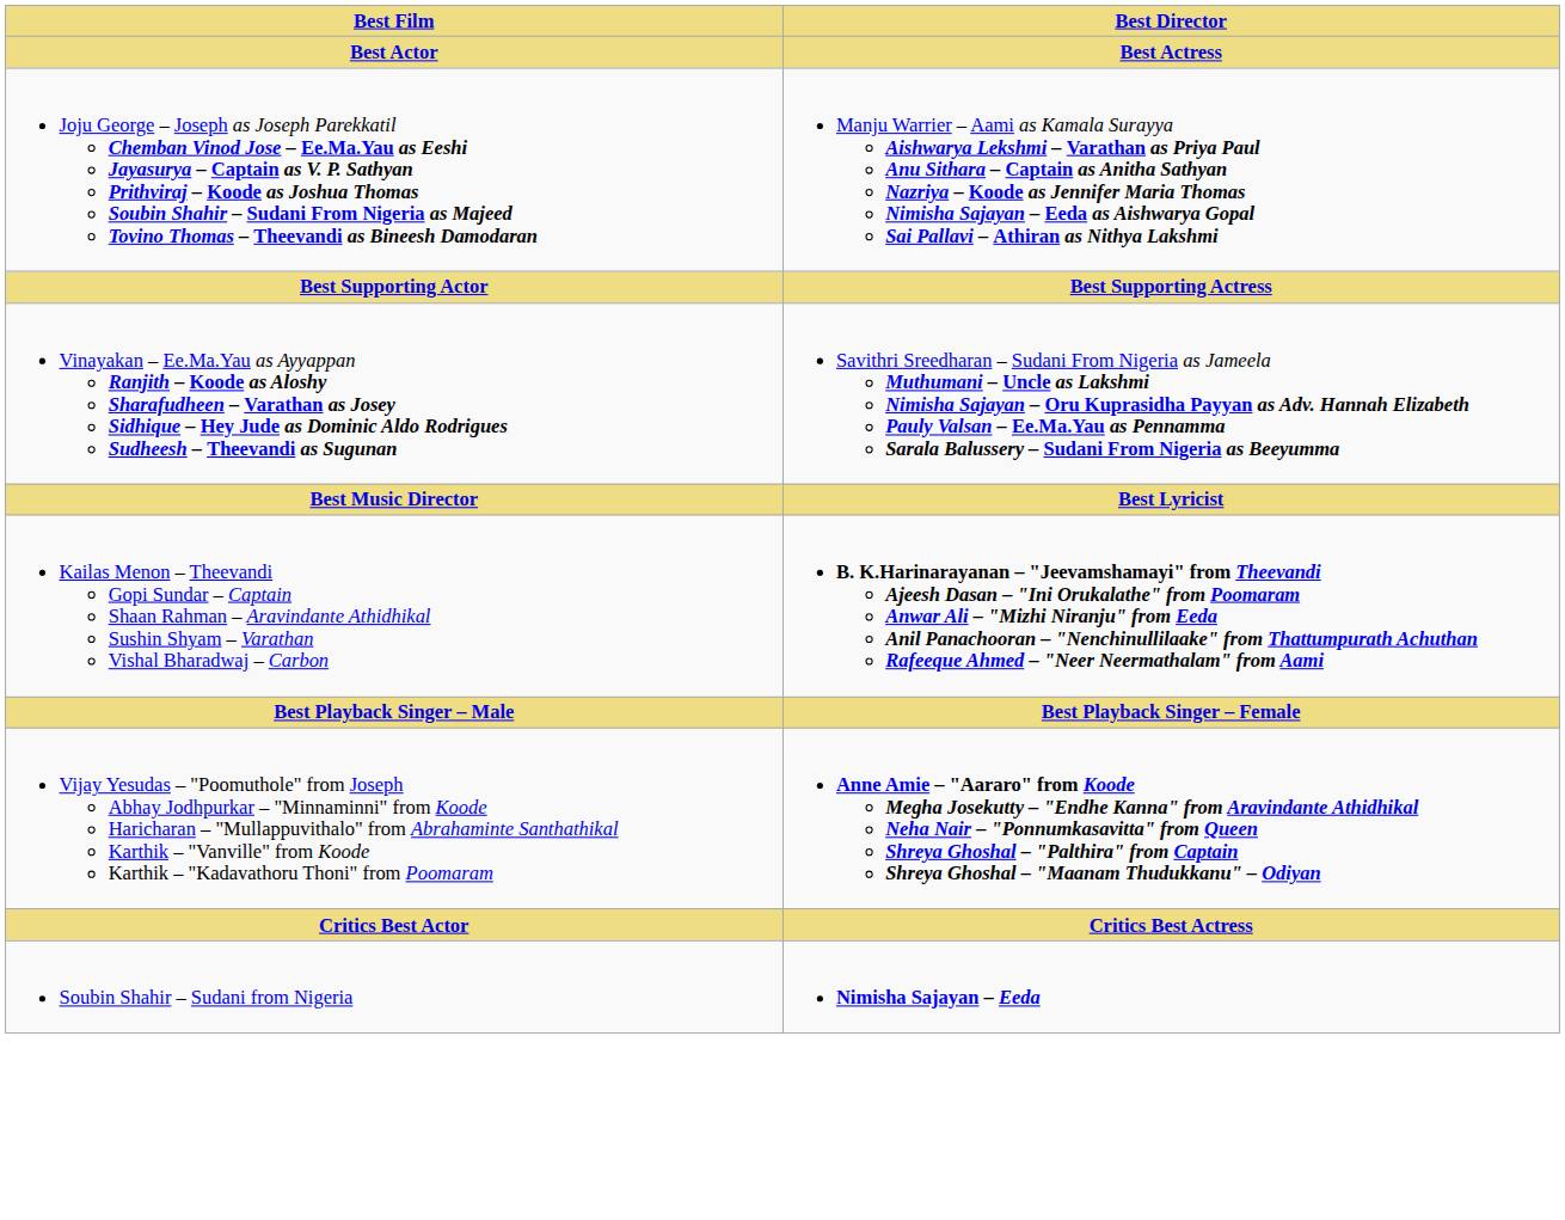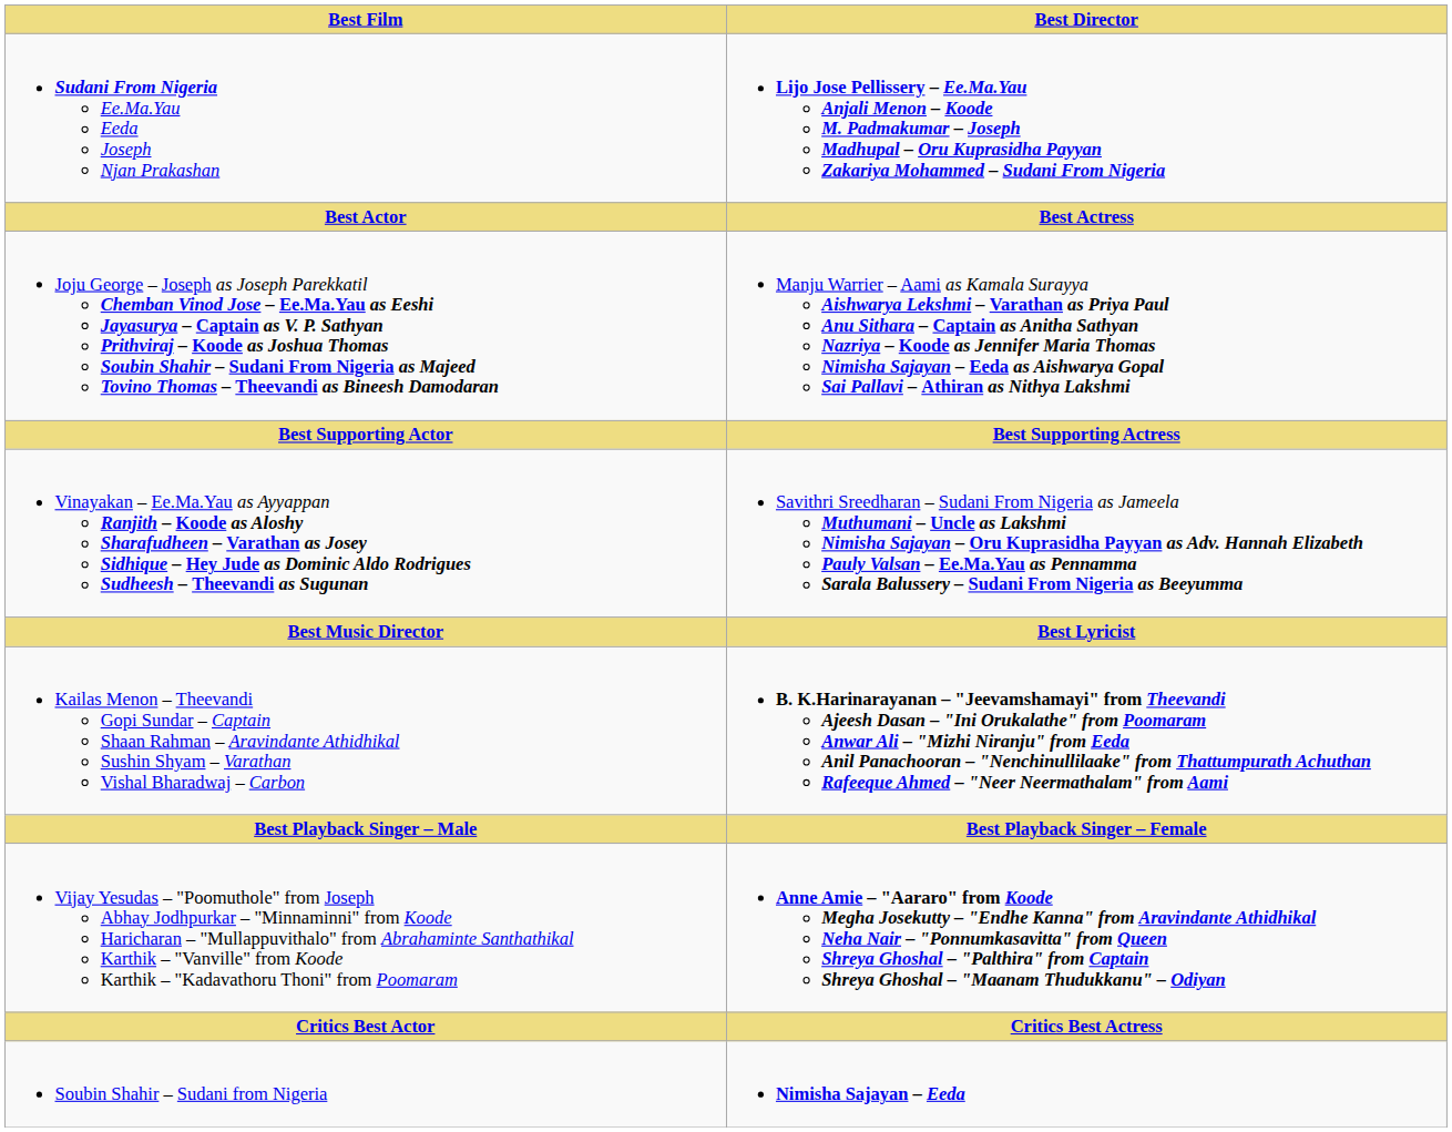+ row: Sudani From Nigeria Ee.Ma.Yau Eeda Joseph Njan Prakashan | Lijo Jose Pellissery – Ee.Ma.Yau Anjali Menon – Koode M. Padmakumar – Joseph Madhupal – Oru Kuprasidha Payyan Zakariya Mohammed – Sudani From Nigeria
